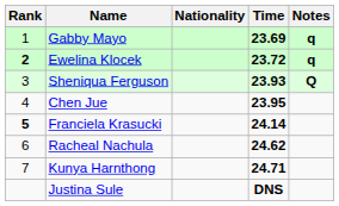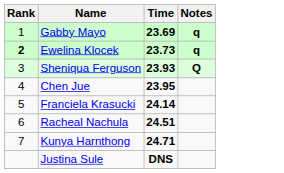- column: Nationality
Ewelina Klocek | Time: 23.72 -> 23.73
Franciela Krasucki | Rank: bold -> normal
Racheal Nachula | Time: 24.62 -> 24.51
